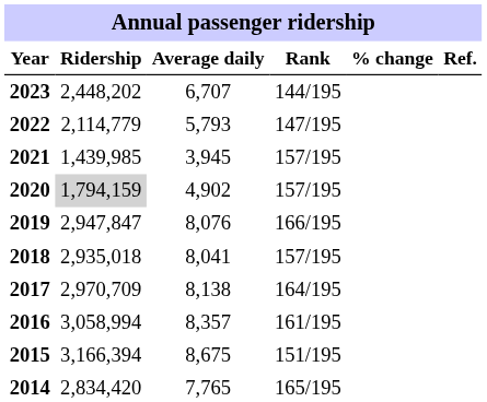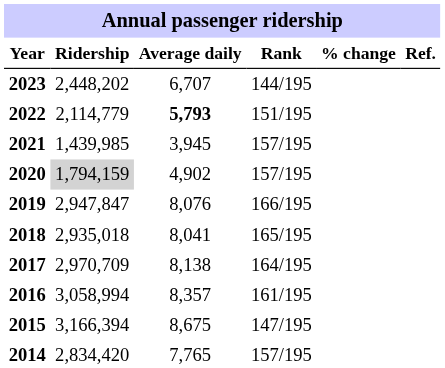2022 | Average daily: normal -> bold
2022 | Rank: 147/195 -> 151/195
2018 | Rank: 157/195 -> 165/195
2015 | Rank: 151/195 -> 147/195
2014 | Rank: 165/195 -> 157/195
